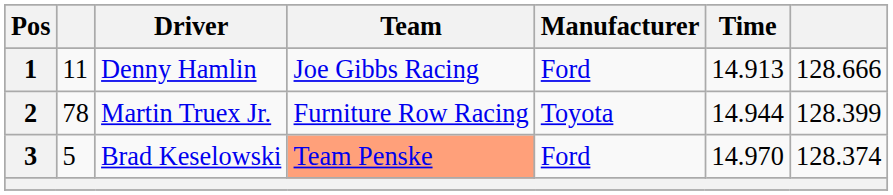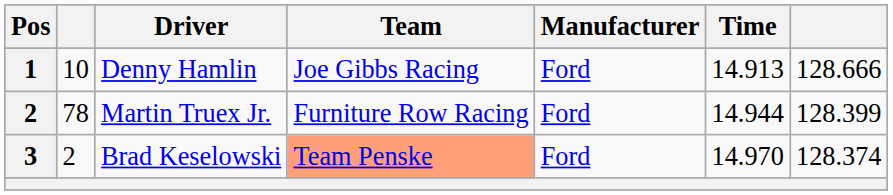Denny Hamlin | column 2: 11 -> 10
Martin Truex Jr. | Manufacturer: Toyota -> Ford
Brad Keselowski | column 2: 5 -> 2
